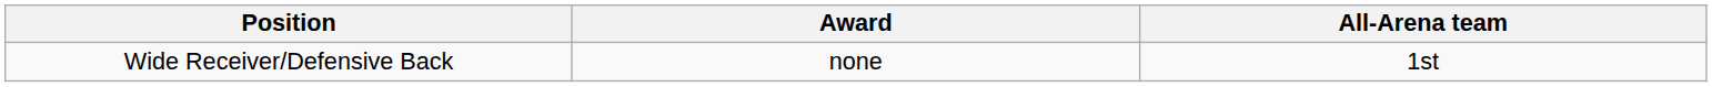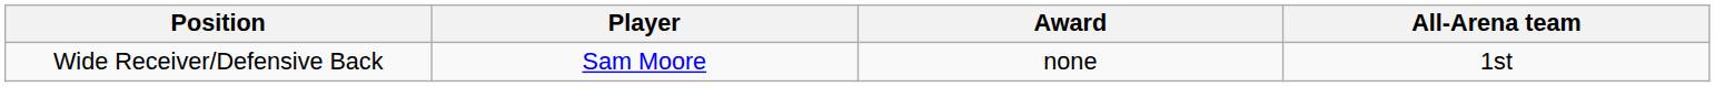+ column: Player | Sam Moore
